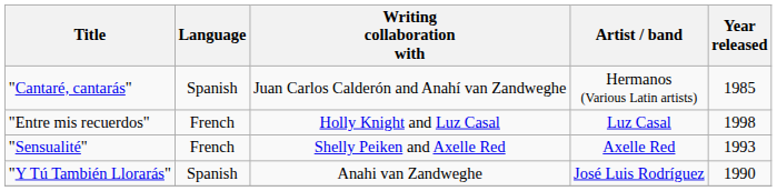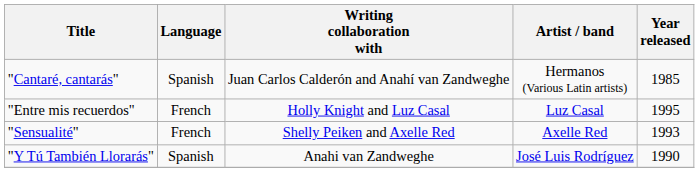"Entre mis recuerdos" | Year released: 1998 -> 1995
